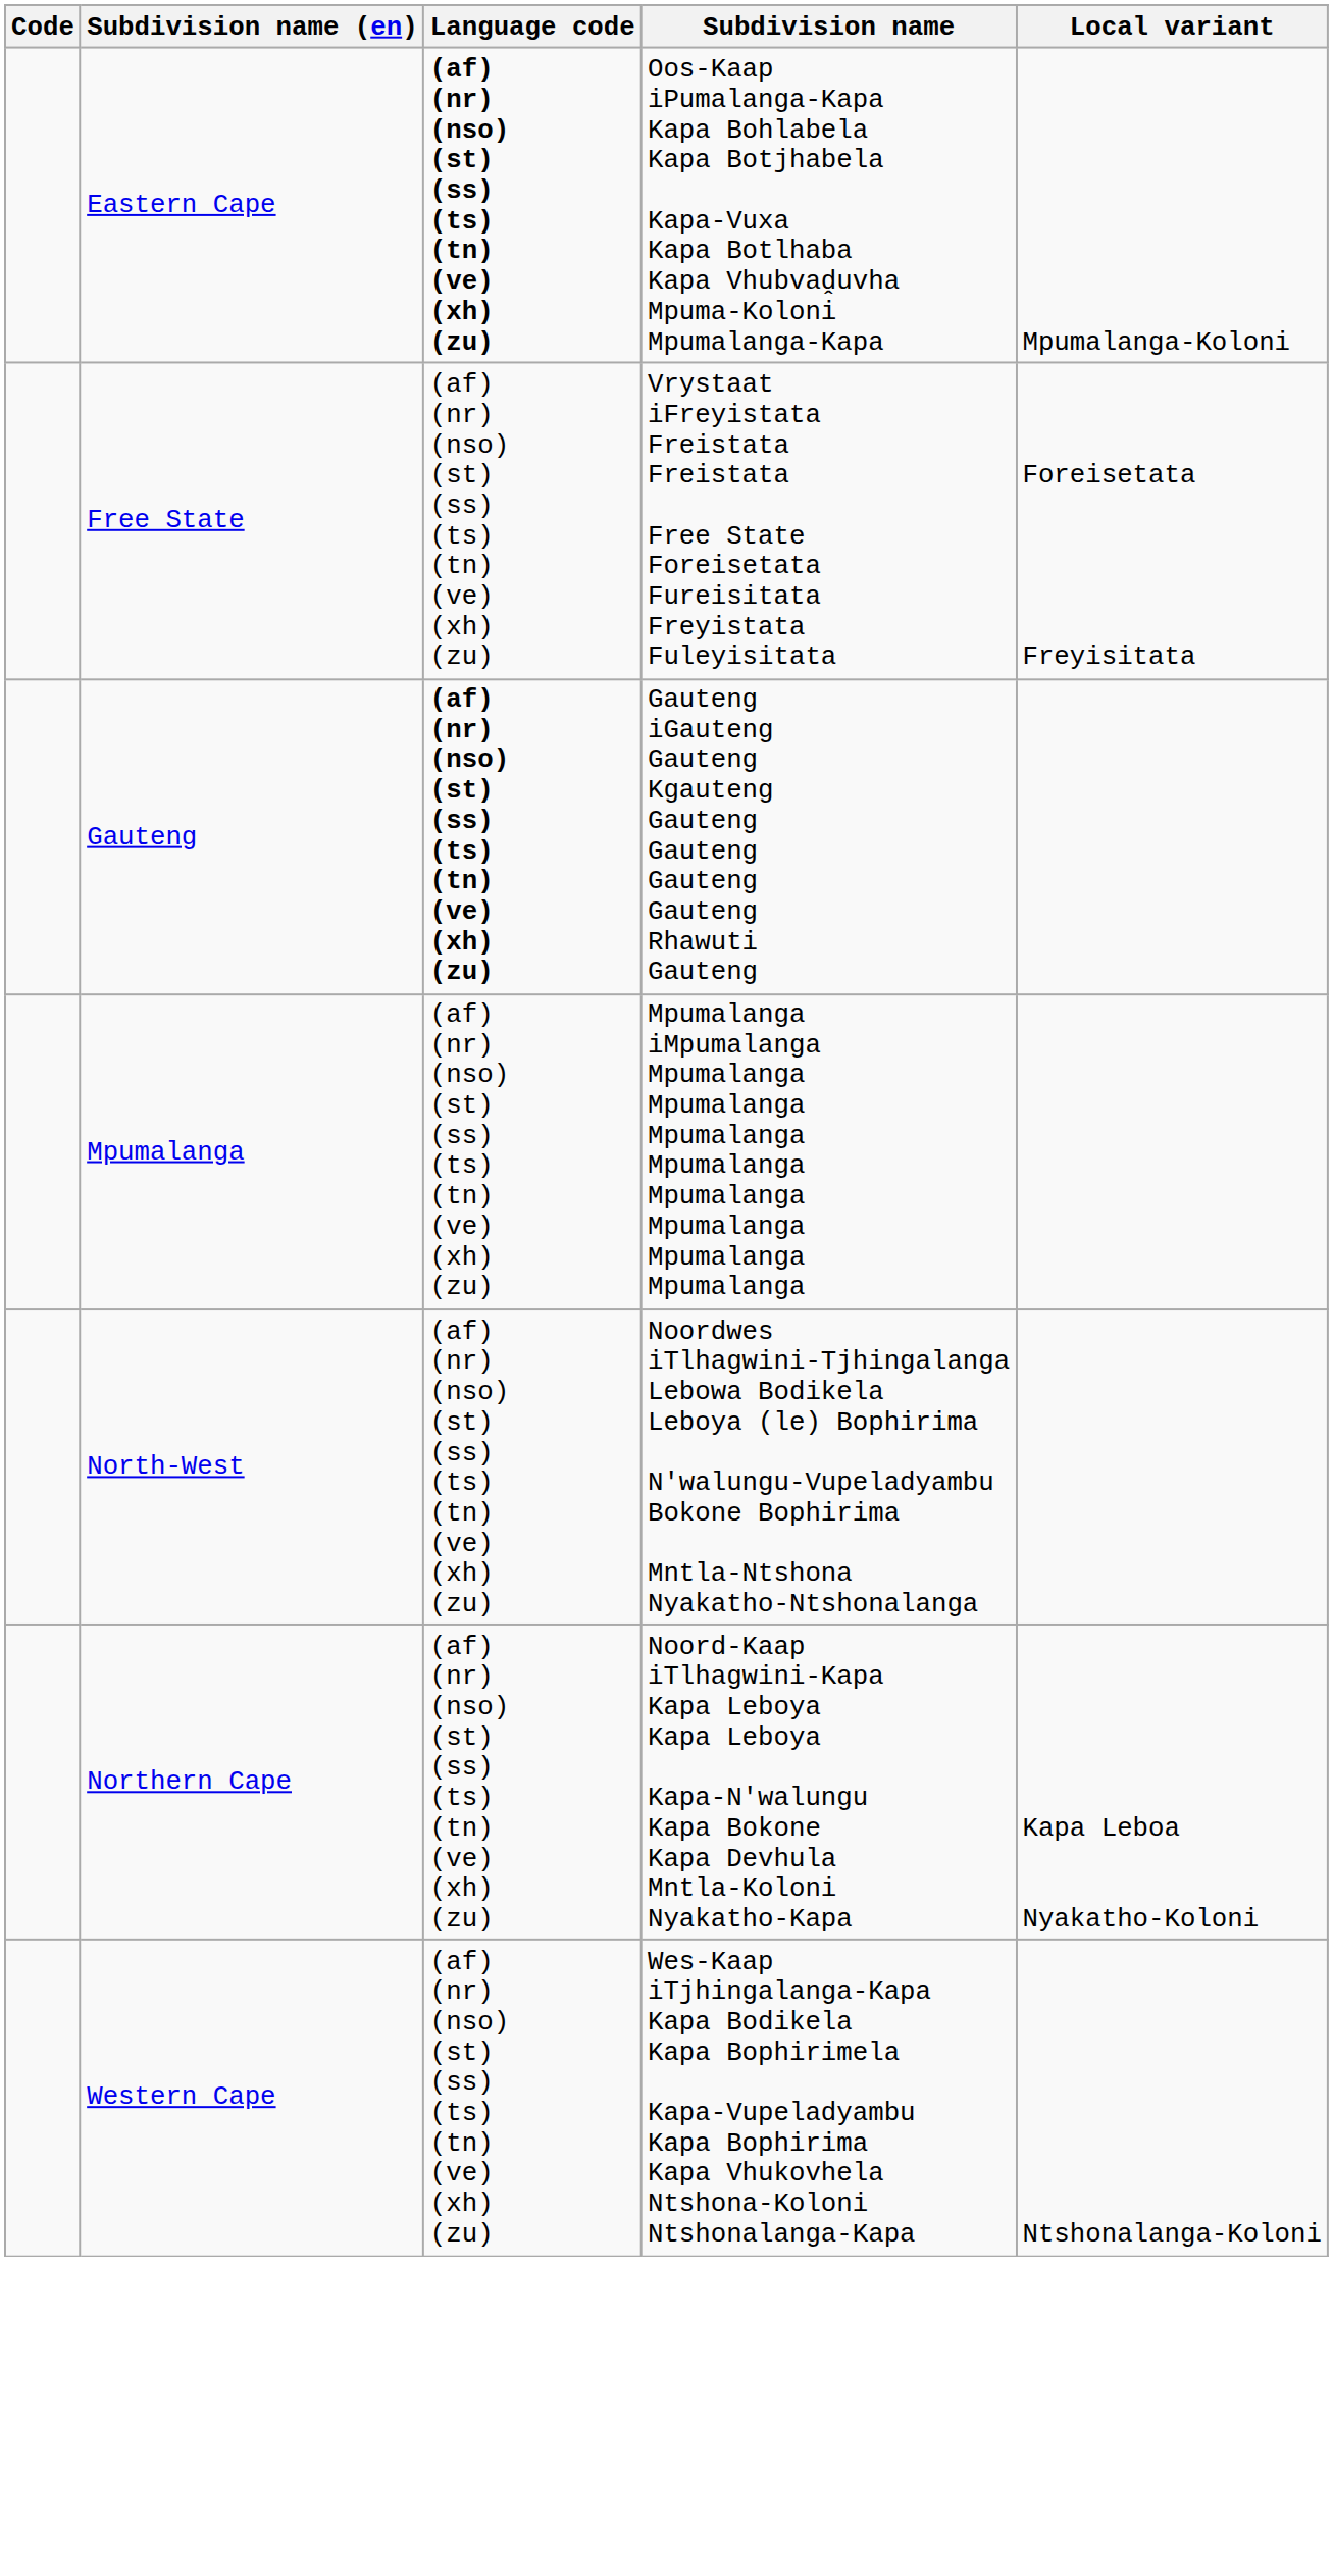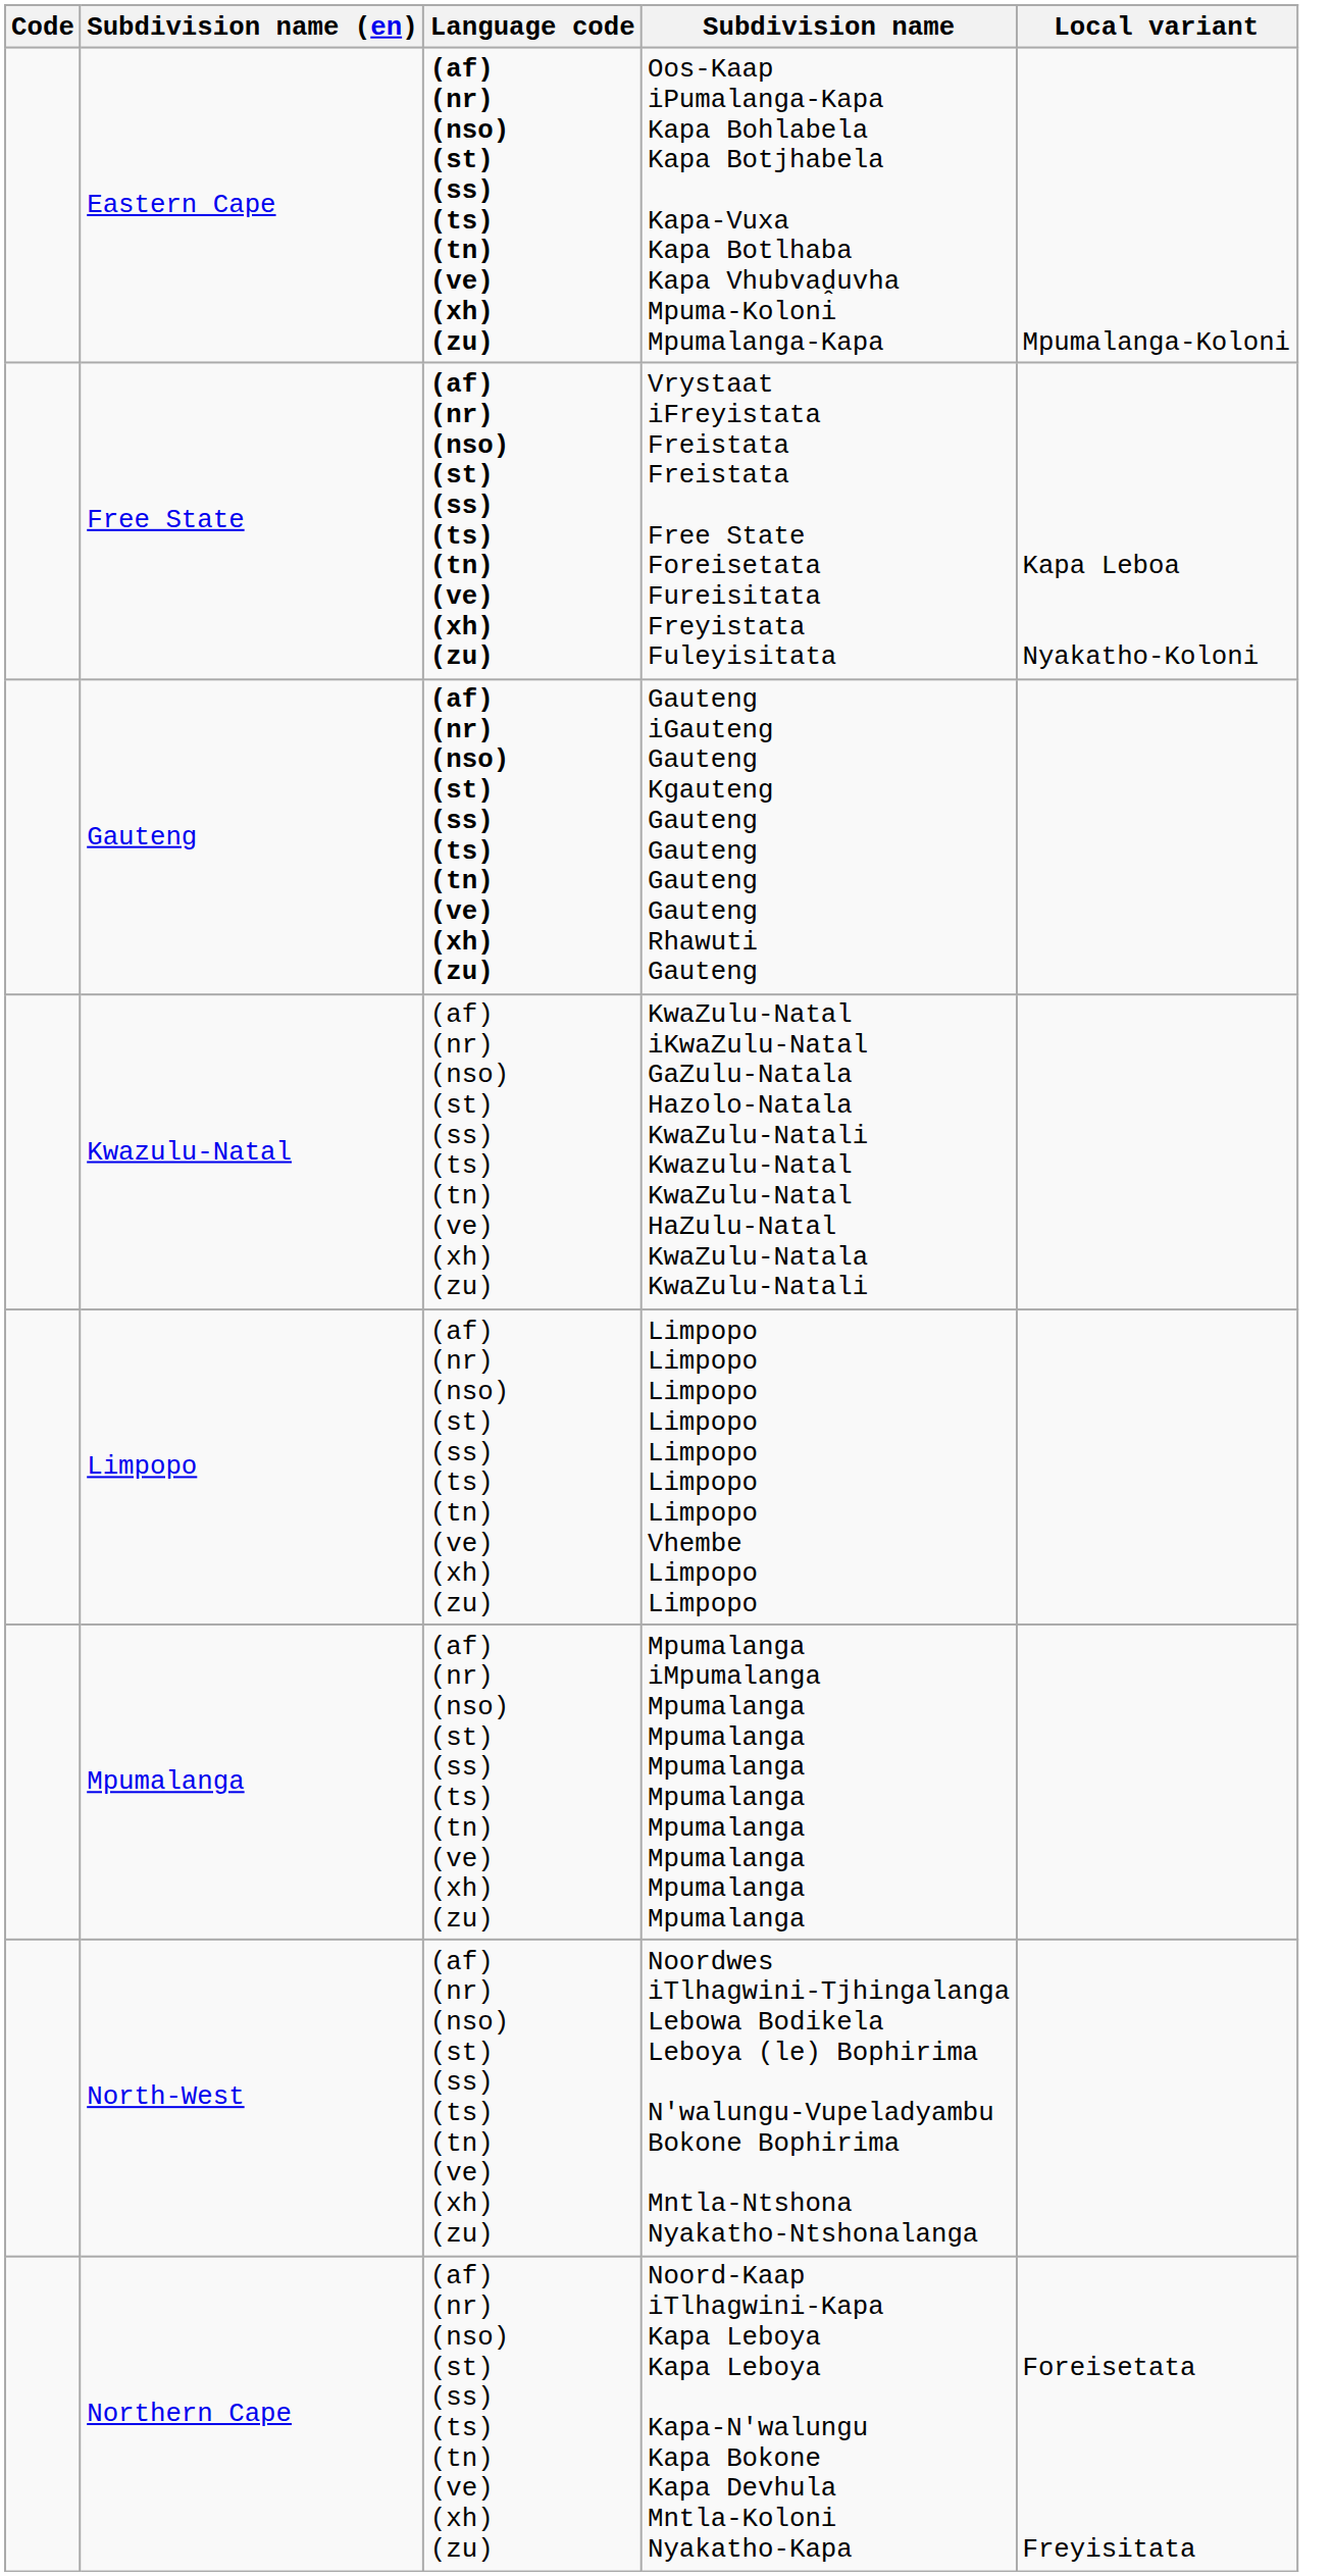Free State | Language code: normal -> bold
Free State | Local variant: Foreisetata Freyisitata -> Kapa Leboa Nyakatho-Koloni
+ row: Kwazulu-Natal | (af) (nr) (nso) (st) (ss) (ts) (tn) (ve) (xh) (zu) | KwaZulu-Natal iKwaZulu-Natal GaZulu-Natala Hazolo-Natala KwaZulu-Natali Kwazulu-Natal KwaZulu-Natal HaZulu-Natal KwaZulu-Natala KwaZulu-Natali
+ row: Limpopo | (af) (nr) (nso) (st) (ss) (ts) (tn) (ve) (xh) (zu) | Limpopo Limpopo Limpopo Limpopo Limpopo Limpopo Limpopo Vhembe Limpopo Limpopo
Northern Cape | Local variant: Kapa Leboa Nyakatho-Koloni -> Foreisetata Freyisitata
- row: Western Cape | (af) (nr) (nso) (st) (ss) (ts) (tn) (ve) (xh) (zu) | Wes-Kaap iTjhingalanga-Kapa Kapa Bodikela Kapa Bophirimela Kapa-Vupeladyambu Kapa Bophirima Kapa Vhukovhela Ntshona-Koloni Ntshonalanga-Kapa | Ntshonalanga-Koloni
